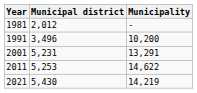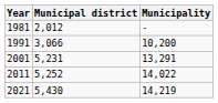1991 | Municipal district: 3,496 -> 3,066
2011 | Municipal district: 5,253 -> 5,252
2011 | Municipality: 14,622 -> 14,022
